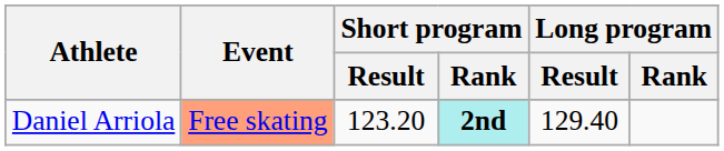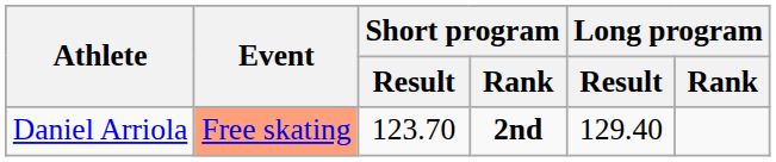Daniel Arriola | Short program / Result: 123.20 -> 123.70
Daniel Arriola | Short program / Rank: paleturquoise background -> no background
